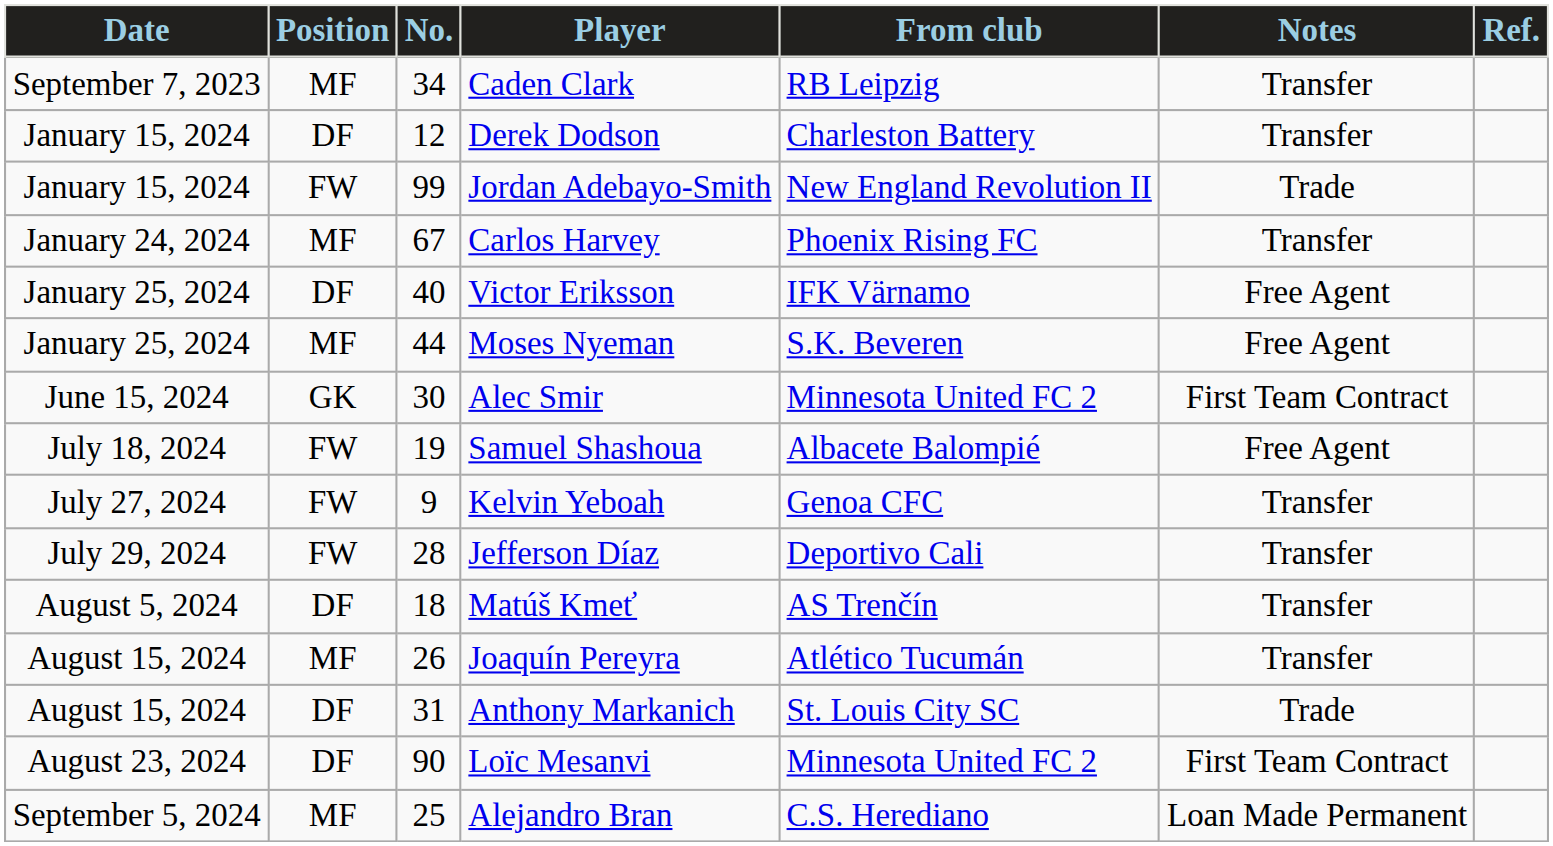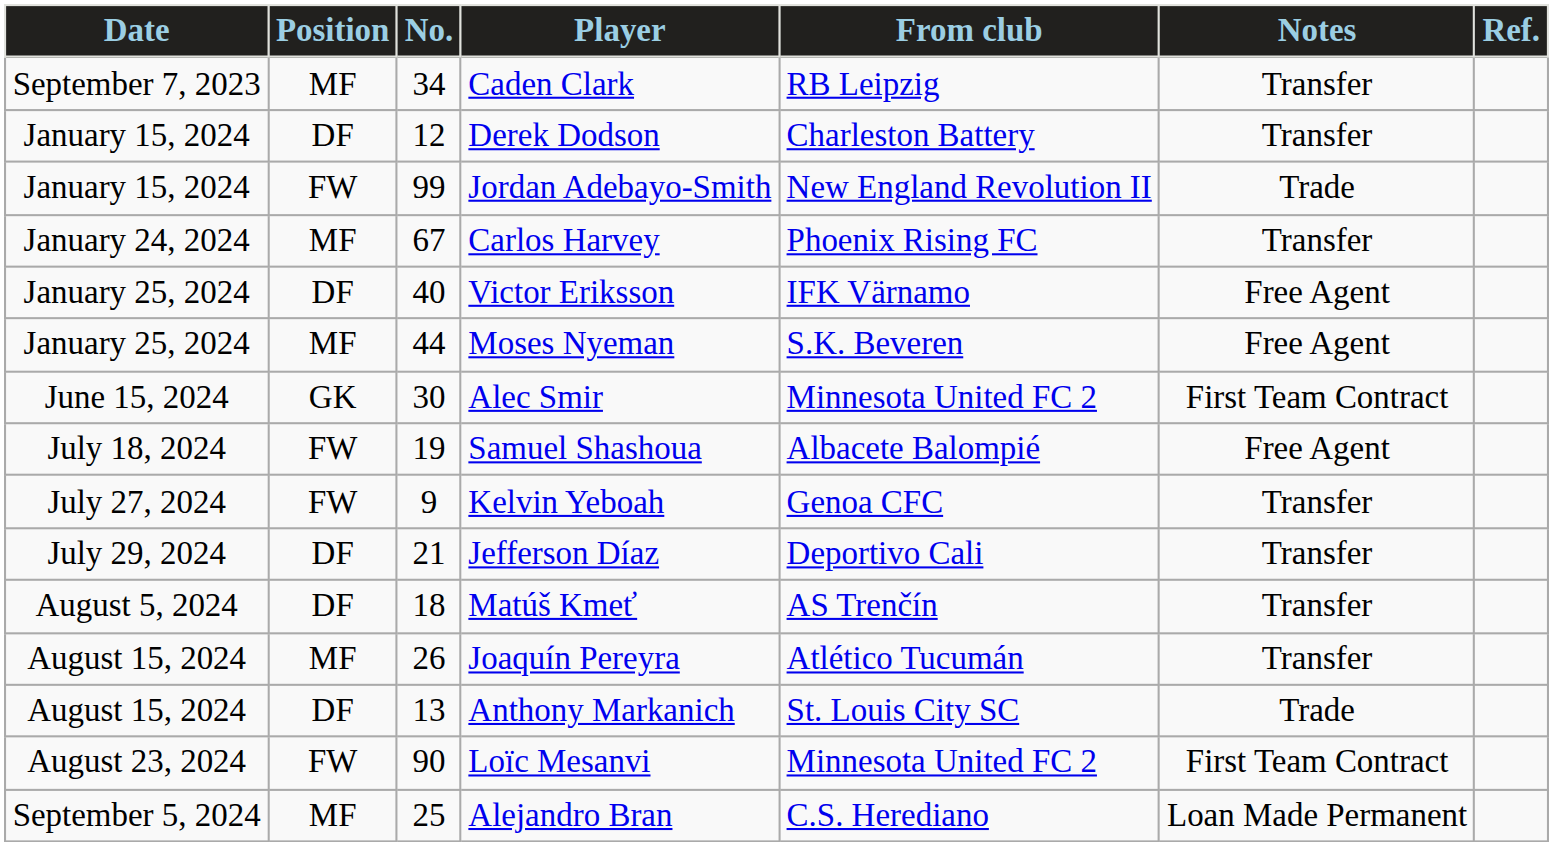Jefferson Díaz | Position: FW -> DF
Jefferson Díaz | No.: 28 -> 21
Anthony Markanich | No.: 31 -> 13
Loïc Mesanvi | Position: DF -> FW
